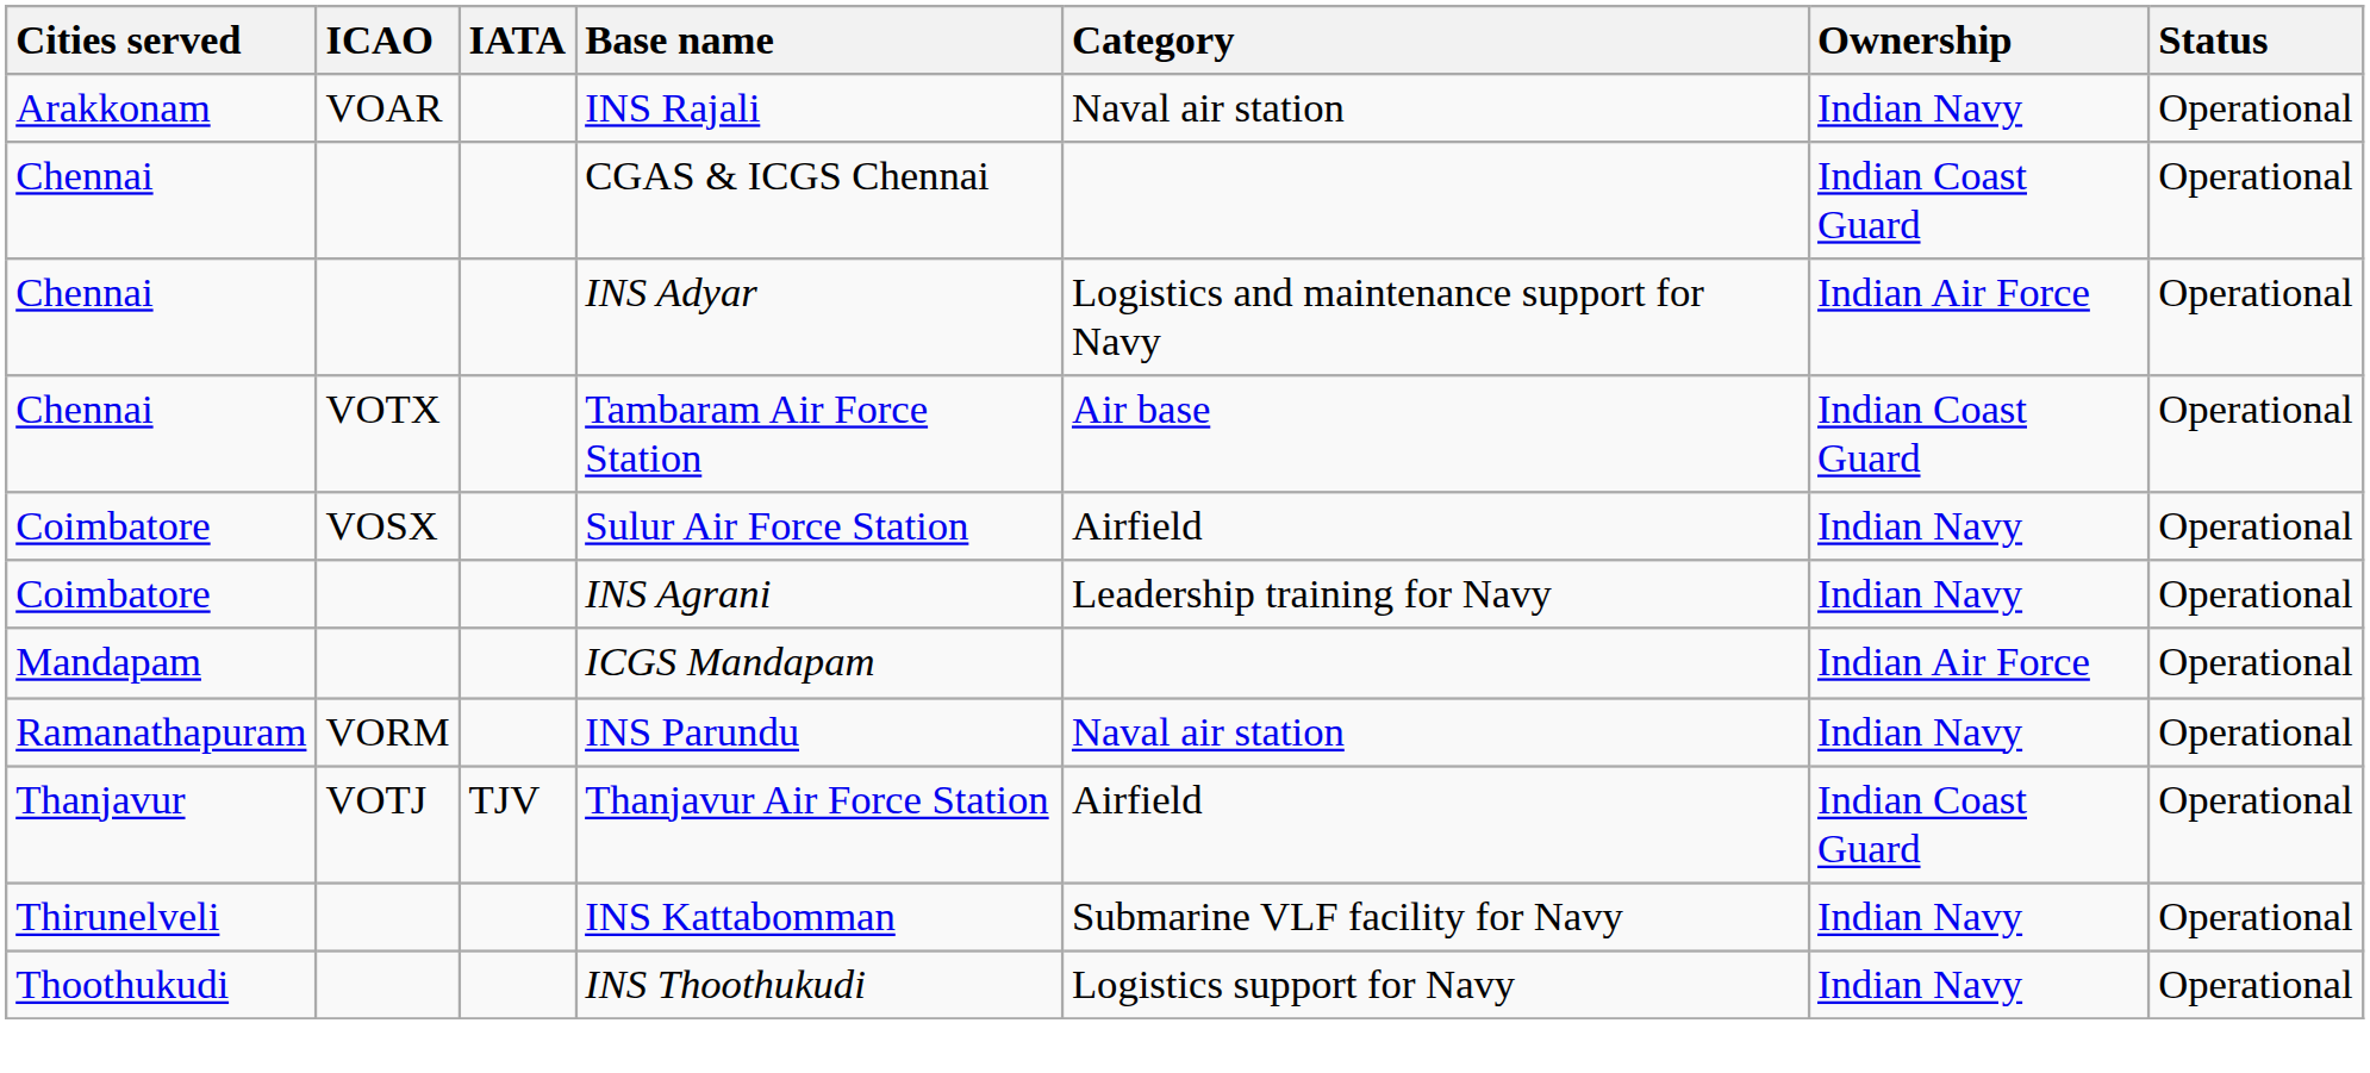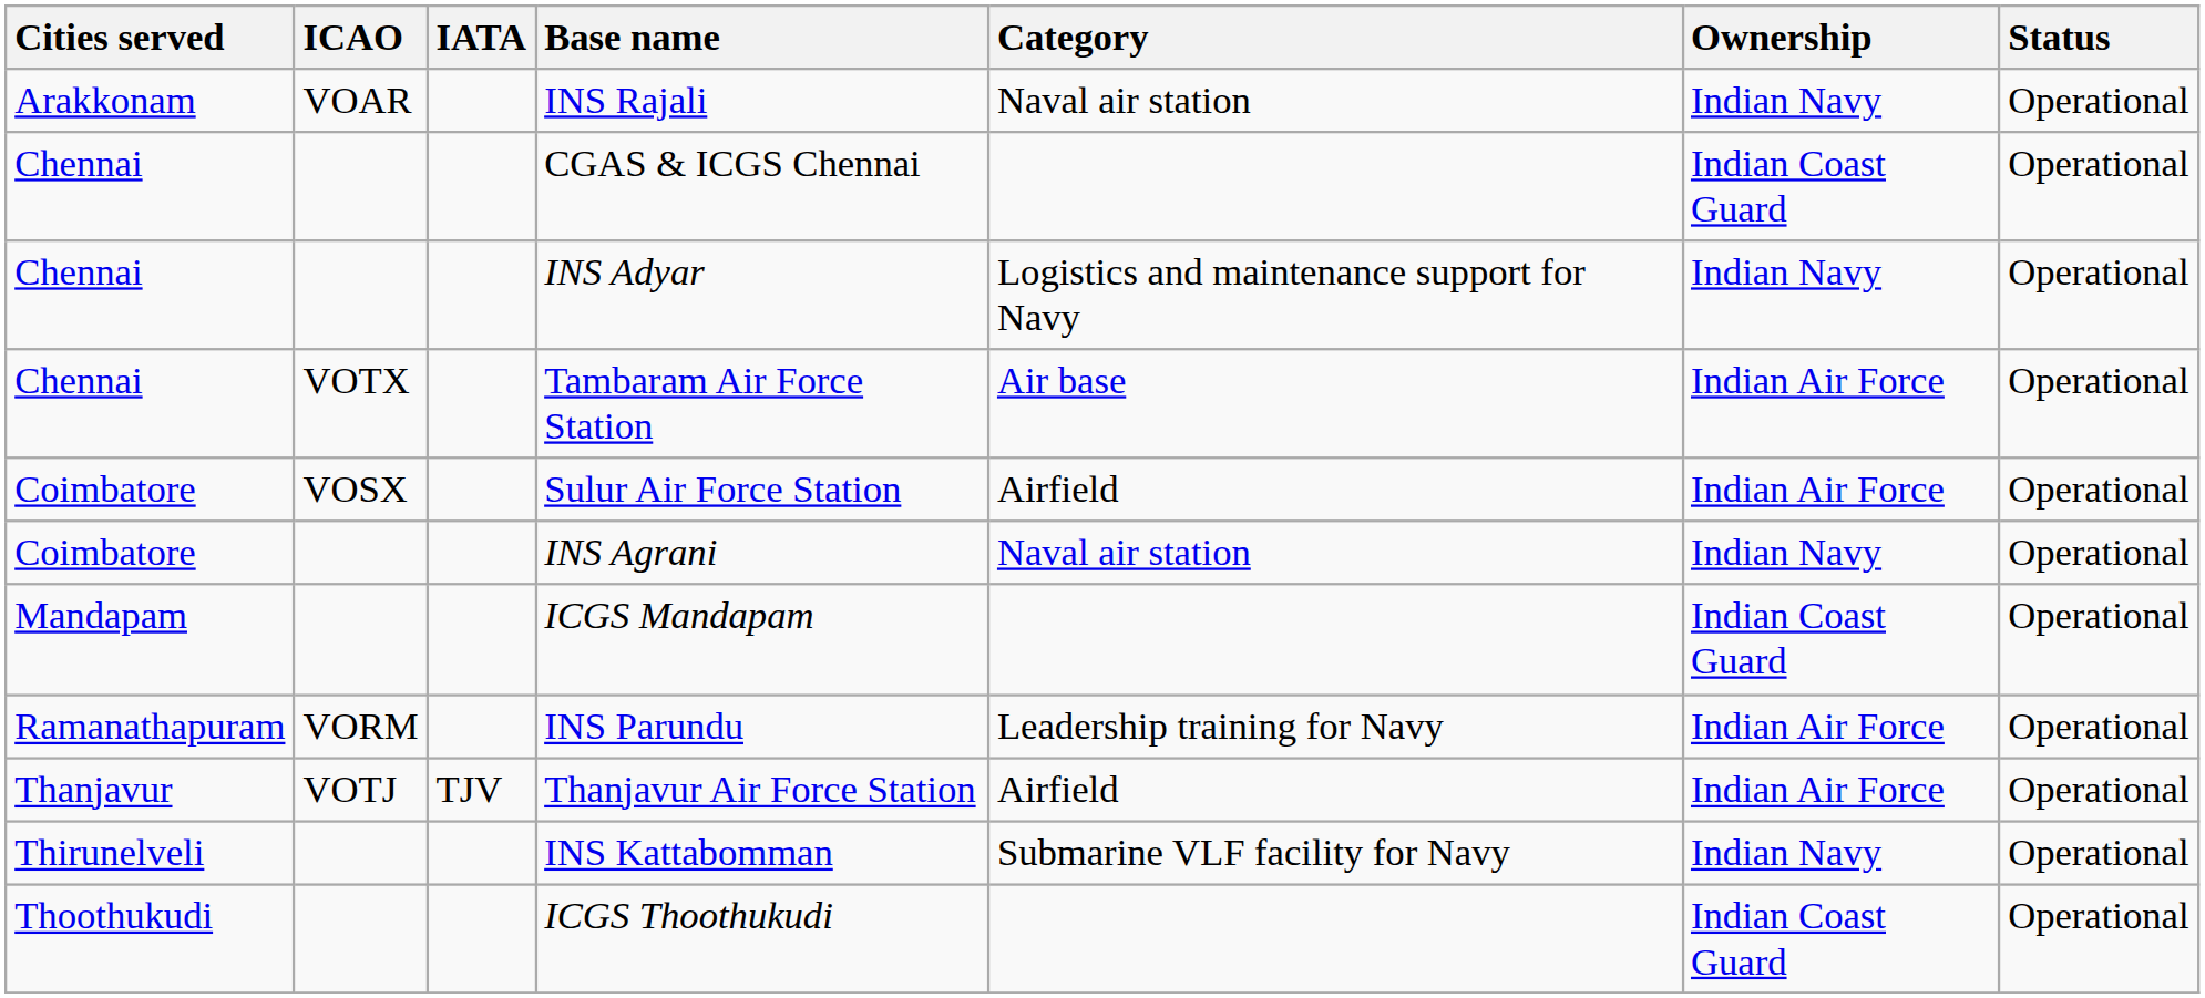INS Adyar | Ownership: Indian Air Force -> Indian Navy
Tambaram Air Force Station | Ownership: Indian Coast Guard -> Indian Air Force
Sulur Air Force Station | Ownership: Indian Navy -> Indian Air Force
INS Agrani | Category: Leadership training for Navy -> Naval air station
ICGS Mandapam | Ownership: Indian Air Force -> Indian Coast Guard
INS Parundu | Category: Naval air station -> Leadership training for Navy
INS Parundu | Ownership: Indian Navy -> Indian Air Force
Thanjavur Air Force Station | Ownership: Indian Coast Guard -> Indian Air Force
+ row: Thoothukudi | ICGS Thoothukudi | Indian Coast Guard | Operational
- row: Thoothukudi | INS Thoothukudi | Logistics support for Navy | Indian Navy | Operational
